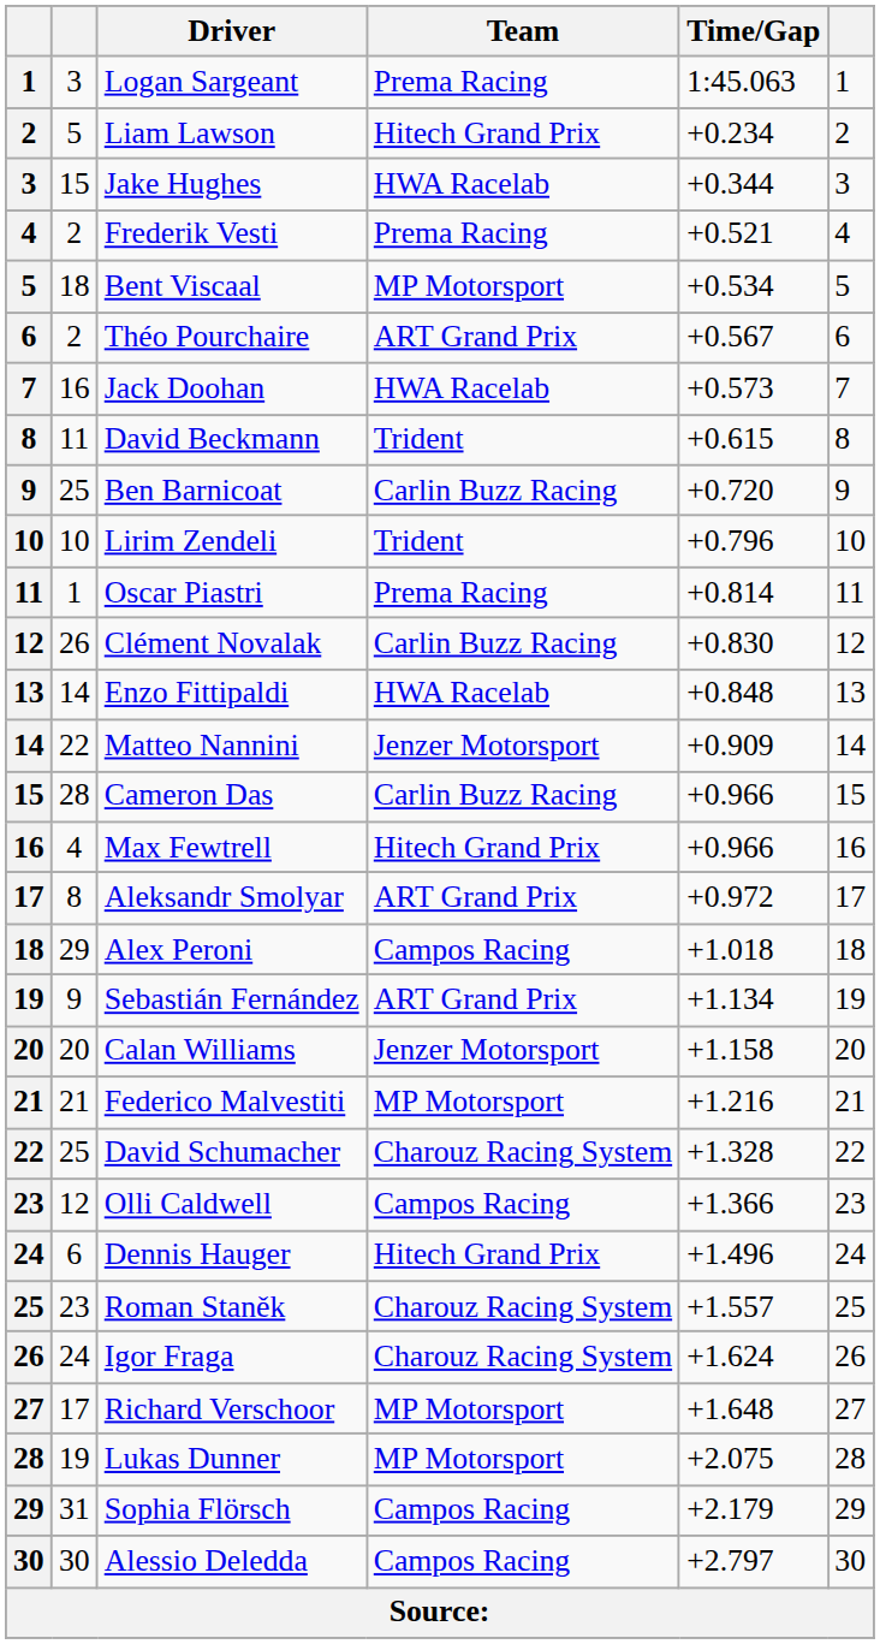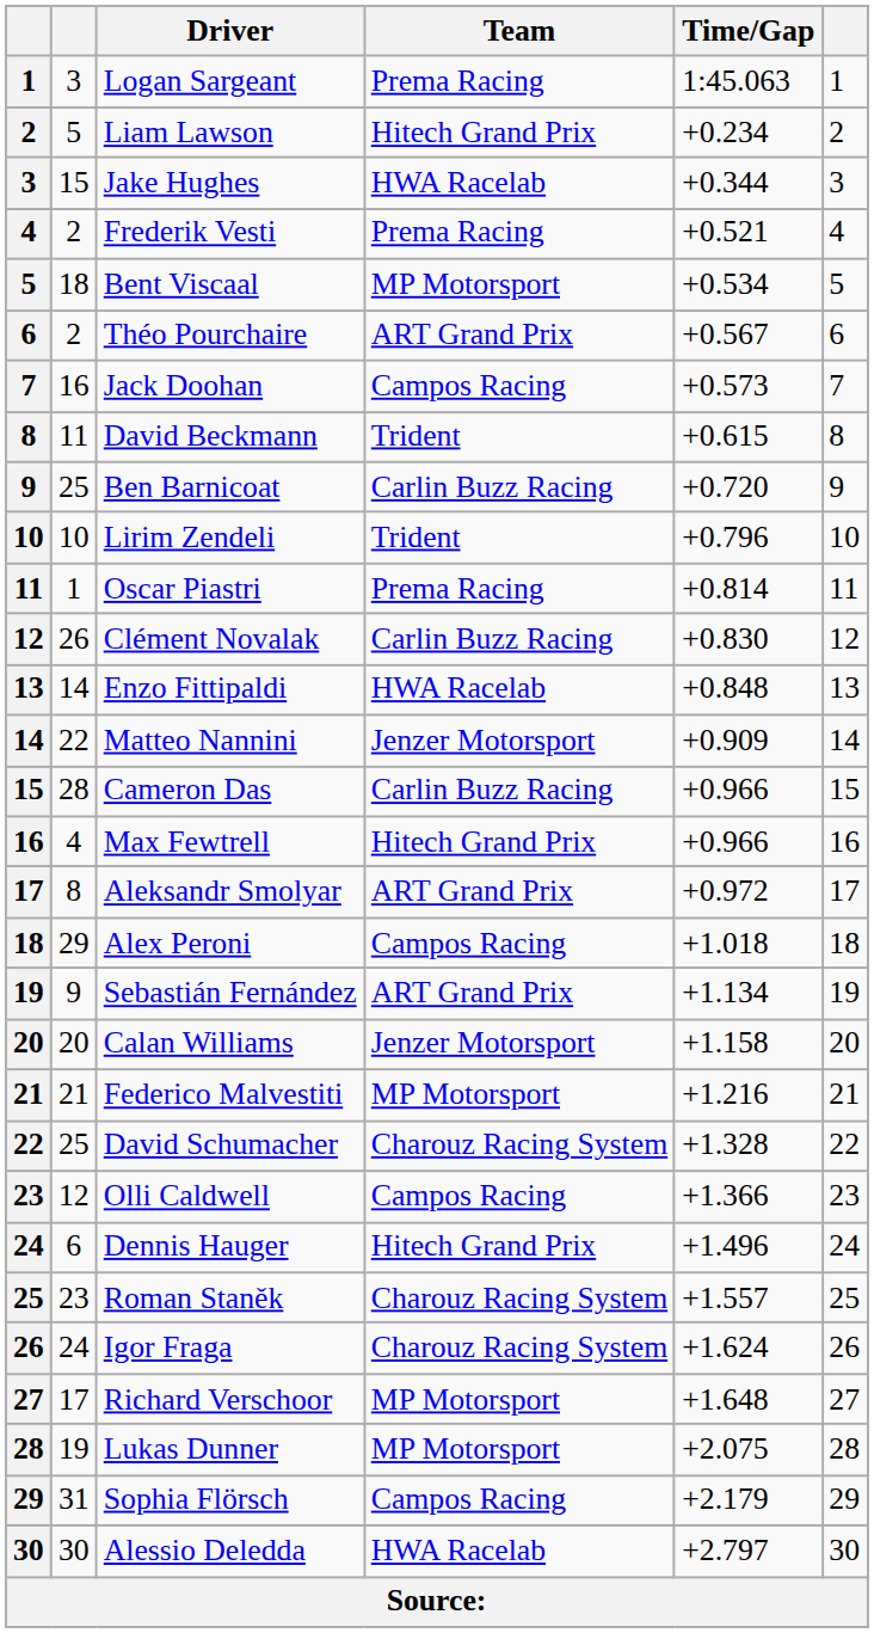Jack Doohan | Team: HWA Racelab -> Campos Racing
Alessio Deledda | Team: Campos Racing -> HWA Racelab
